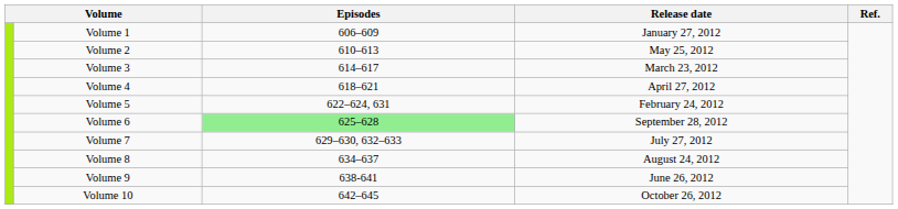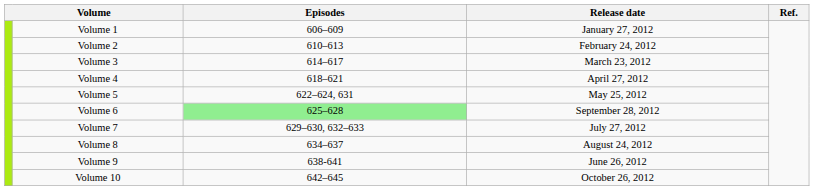Volume 2 | Release date: May 25, 2012 -> February 24, 2012
Volume 5 | Release date: February 24, 2012 -> May 25, 2012
